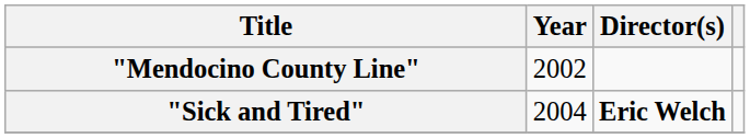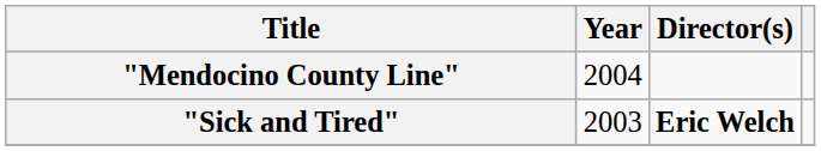"Mendocino County Line" | Year: 2002 -> 2004
"Sick and Tired" | Year: 2004 -> 2003
